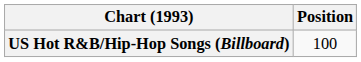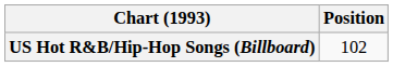US Hot R&B/Hip-Hop Songs (Billboard) | Position: 100 -> 102
